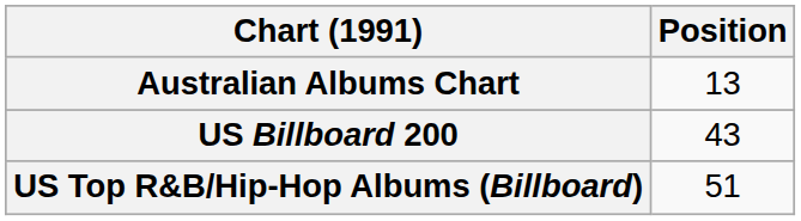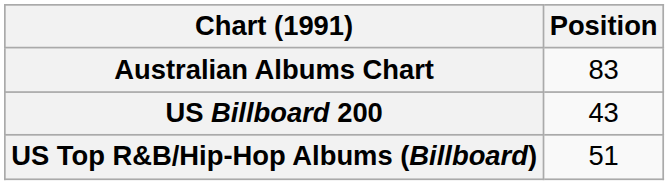Australian Albums Chart | Position: 13 -> 83
